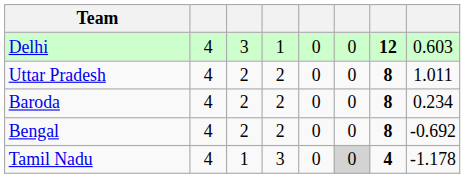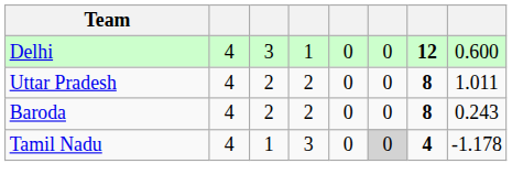Delhi | column 8: 0.603 -> 0.600
Baroda | column 8: 0.234 -> 0.243
- row: Bengal | 4 | 2 | 2 | 0 | 0 | 8 | -0.692
